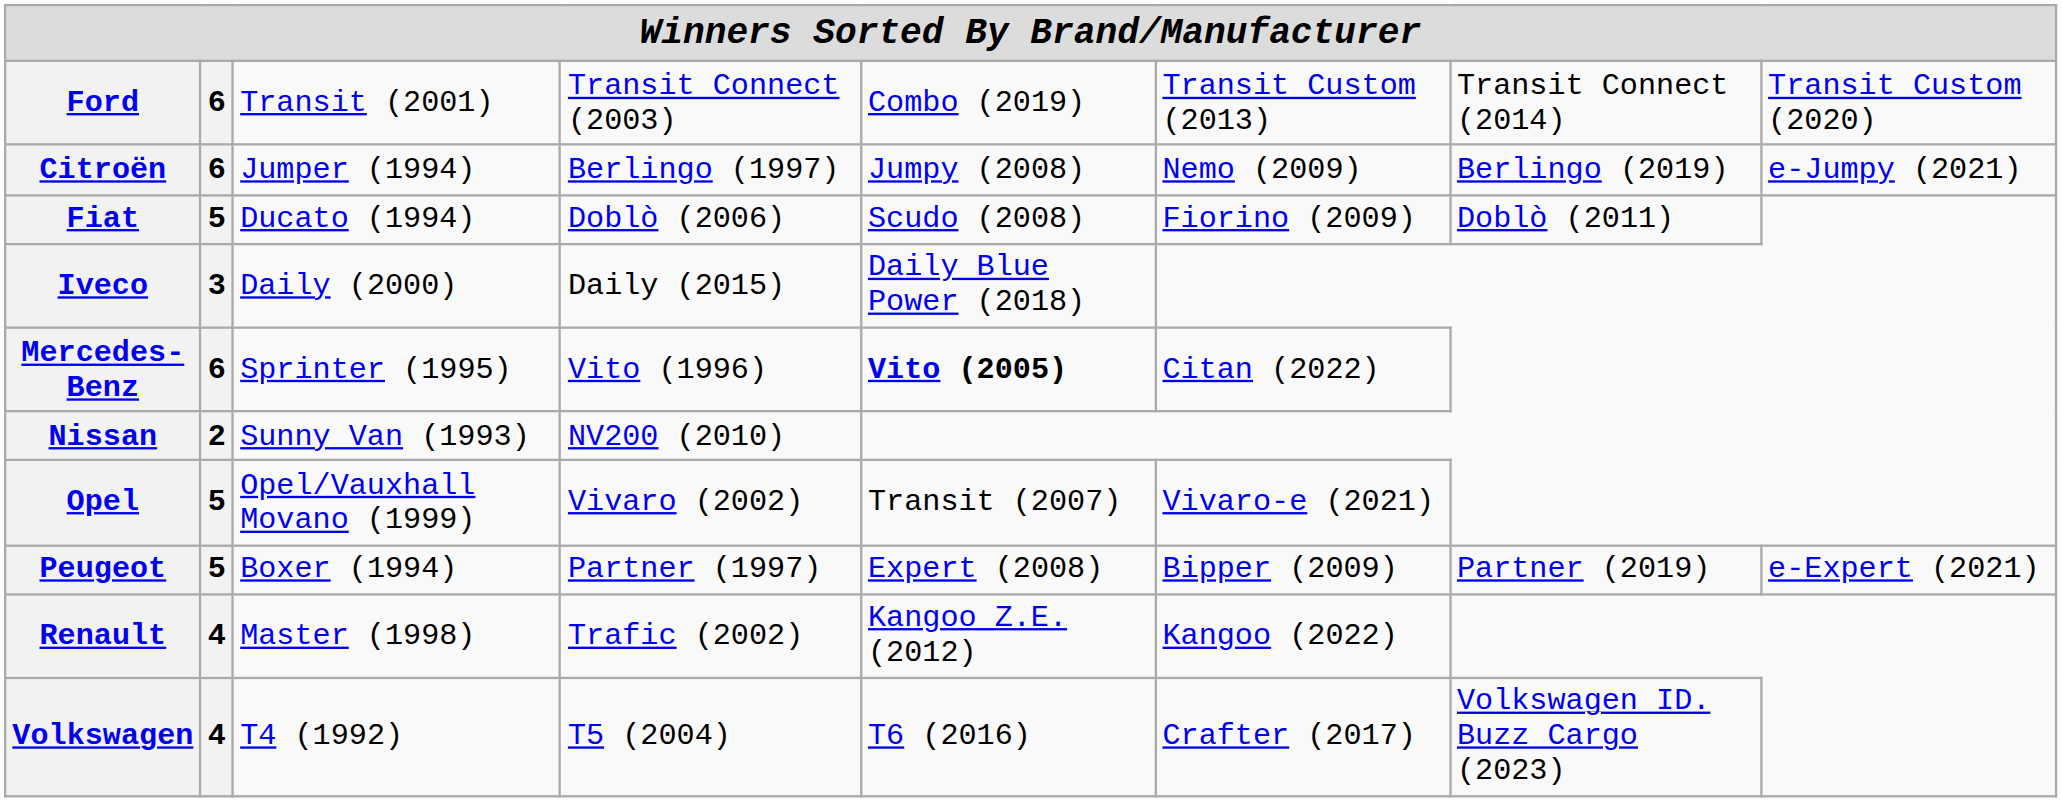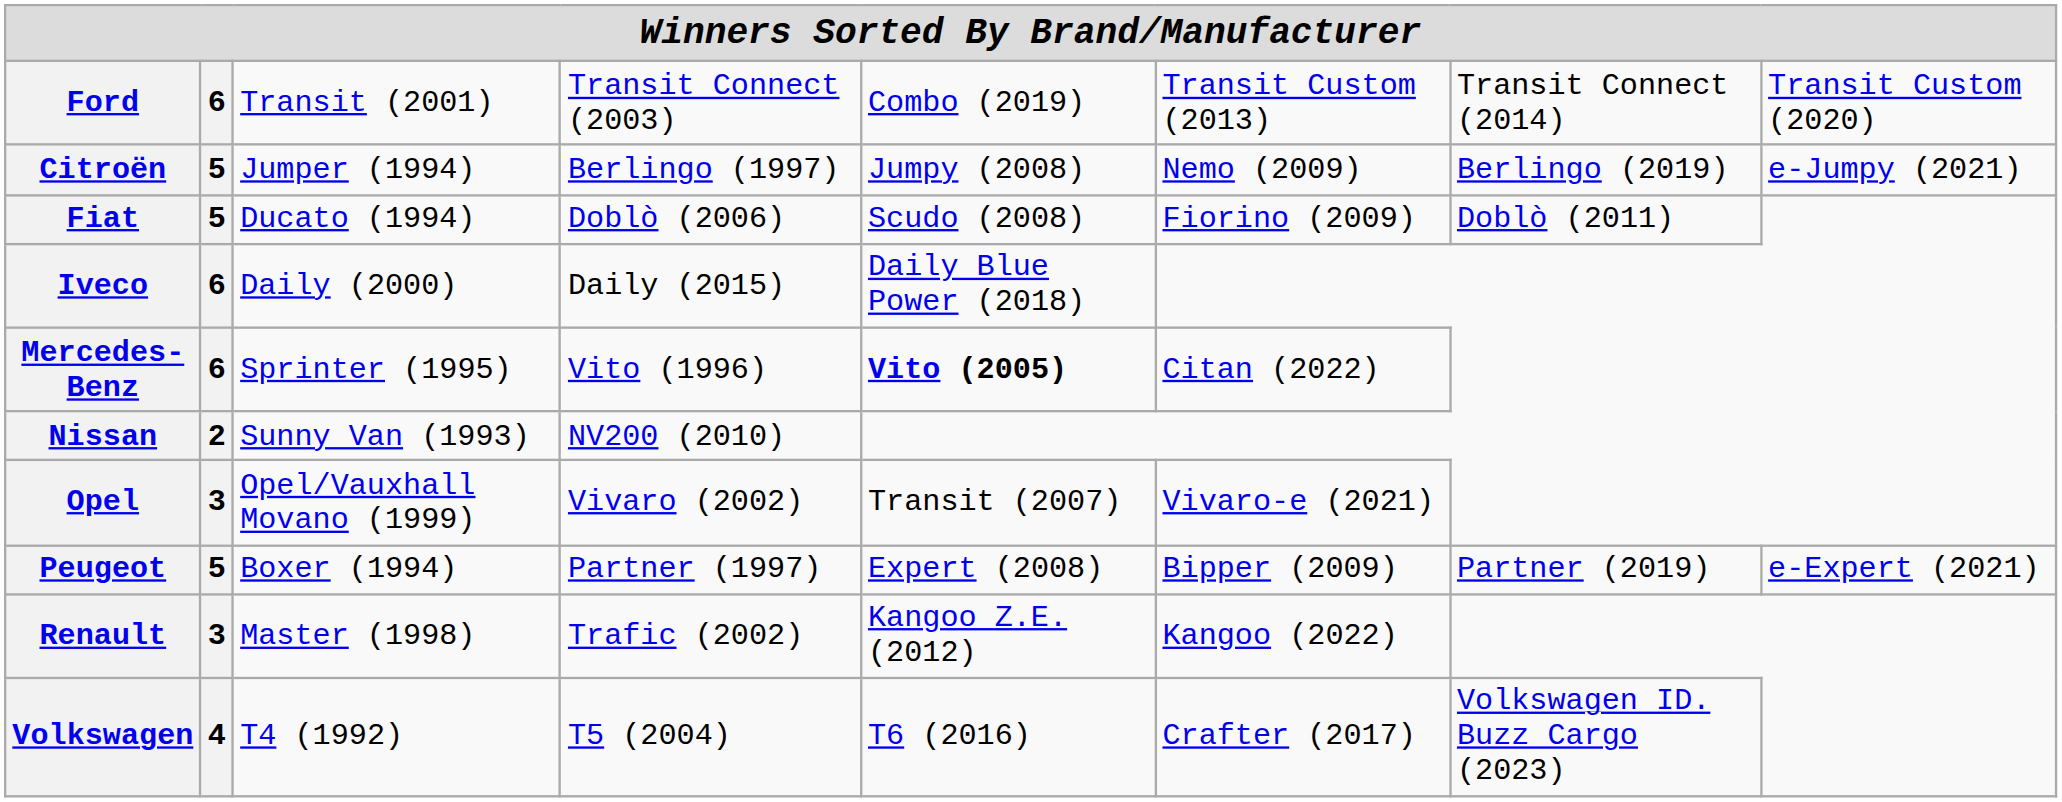Citroën | column 2: 6 -> 5
Iveco | column 2: 3 -> 6
Opel | column 2: 5 -> 3
Renault | column 2: 4 -> 3
